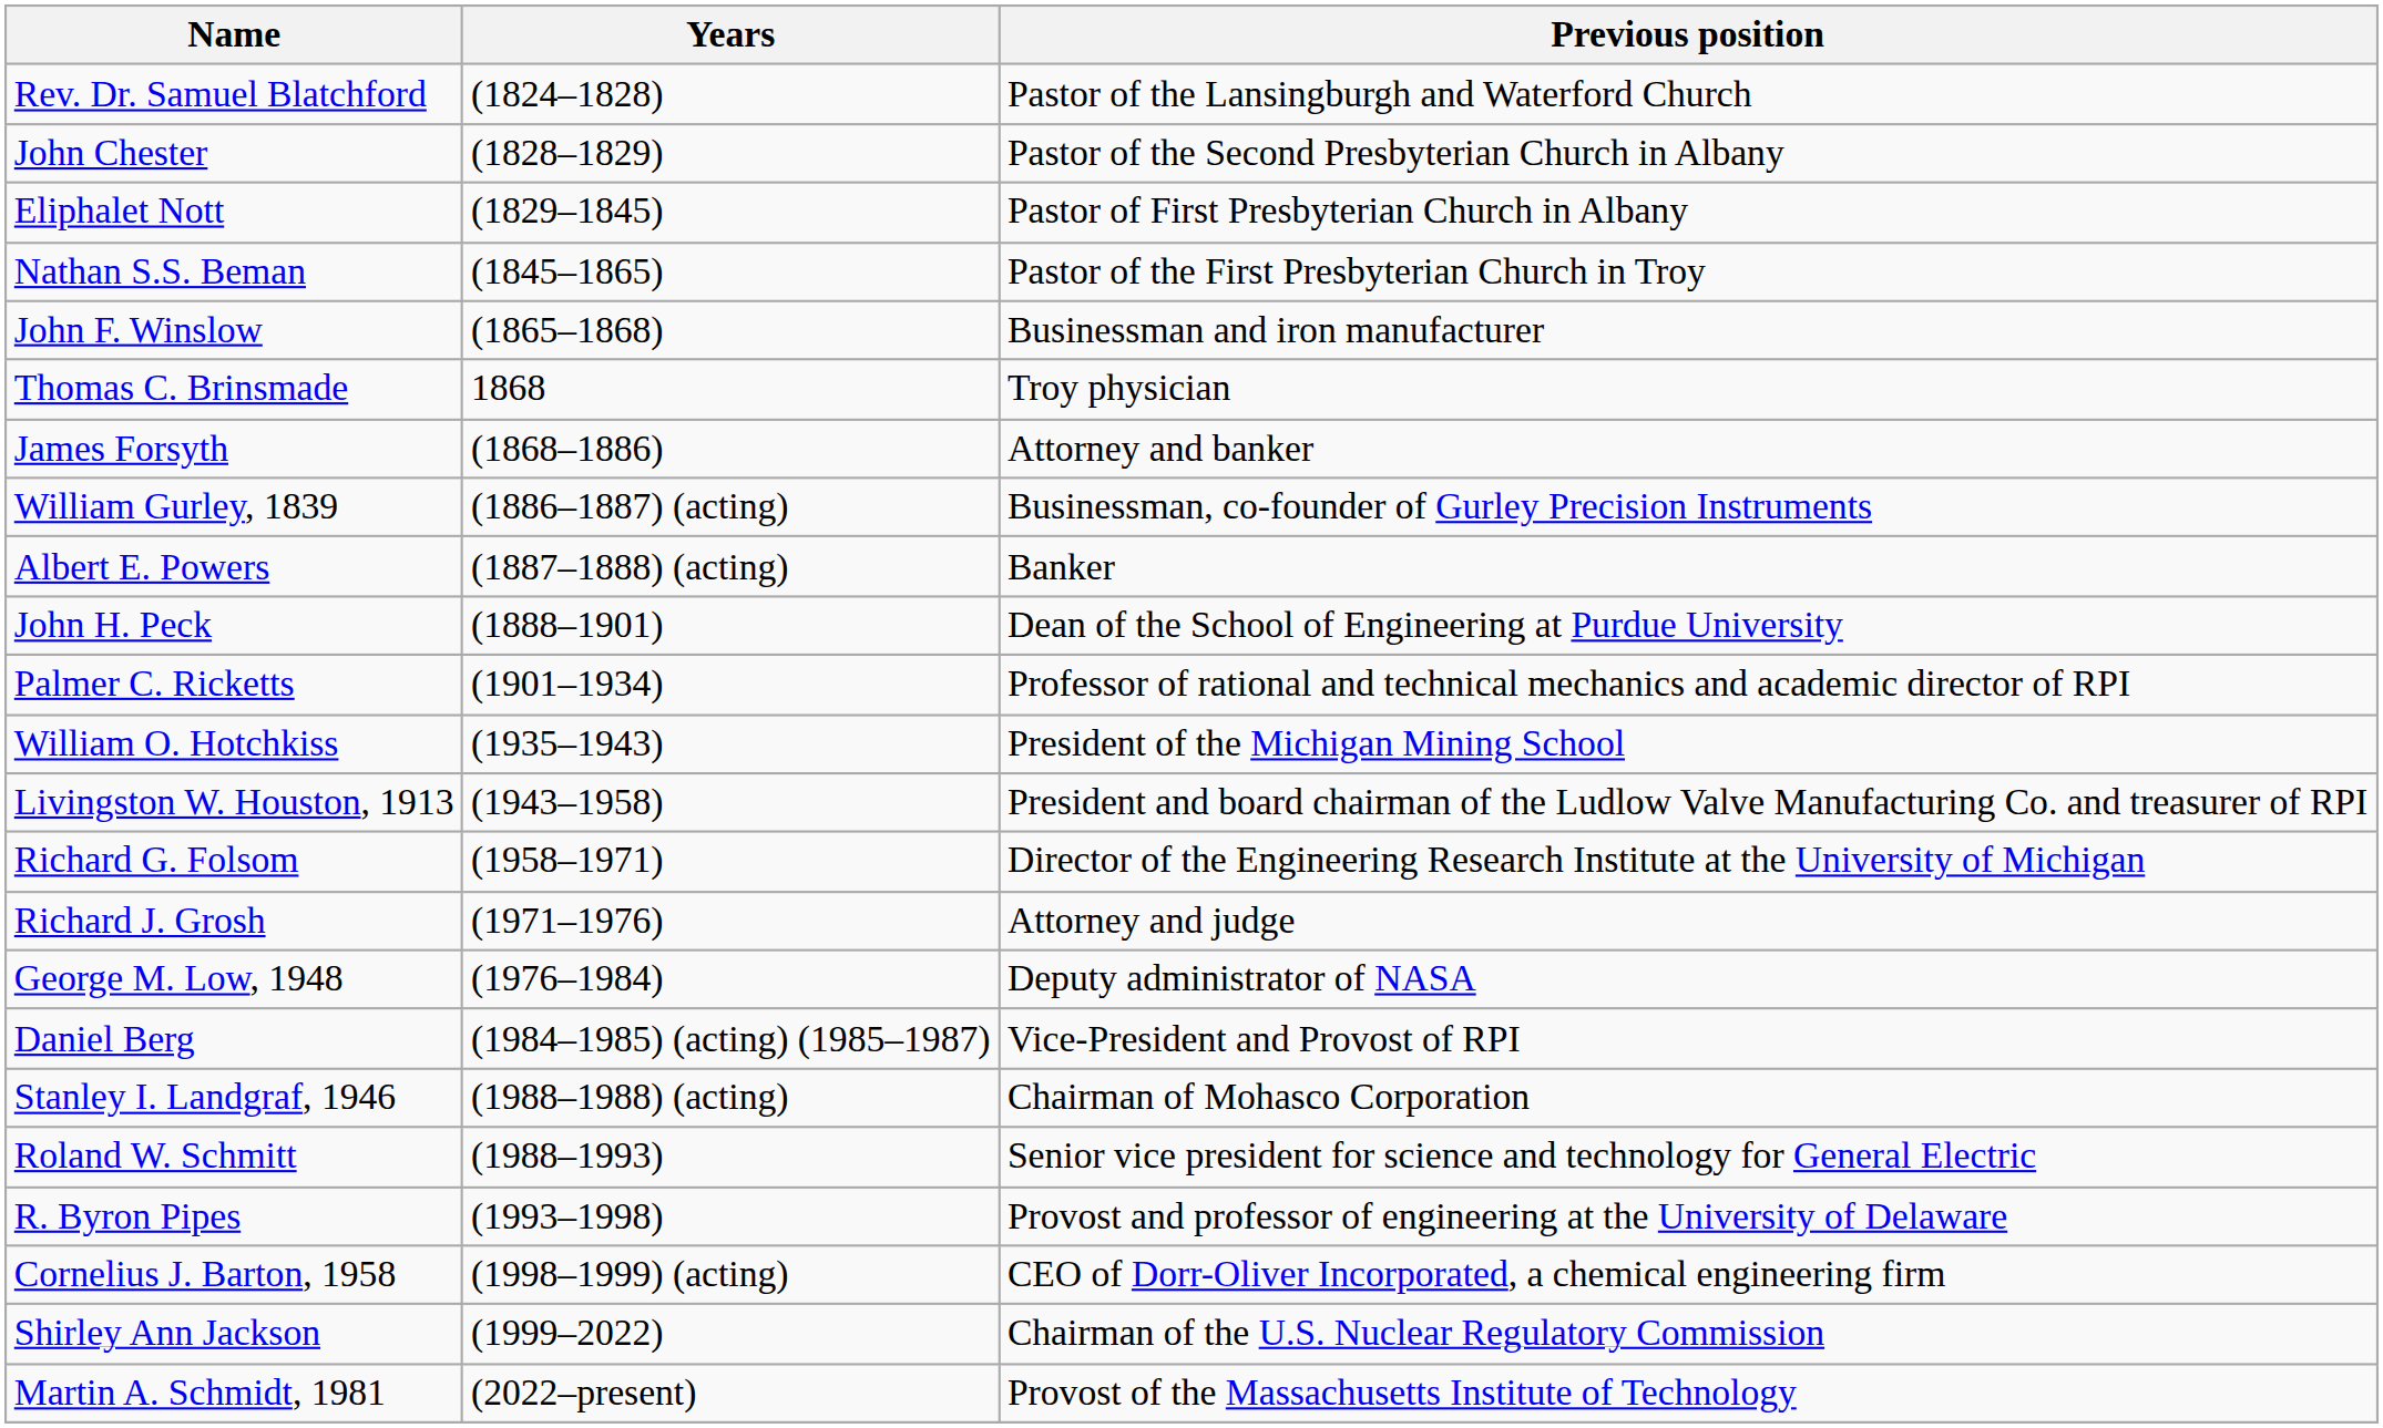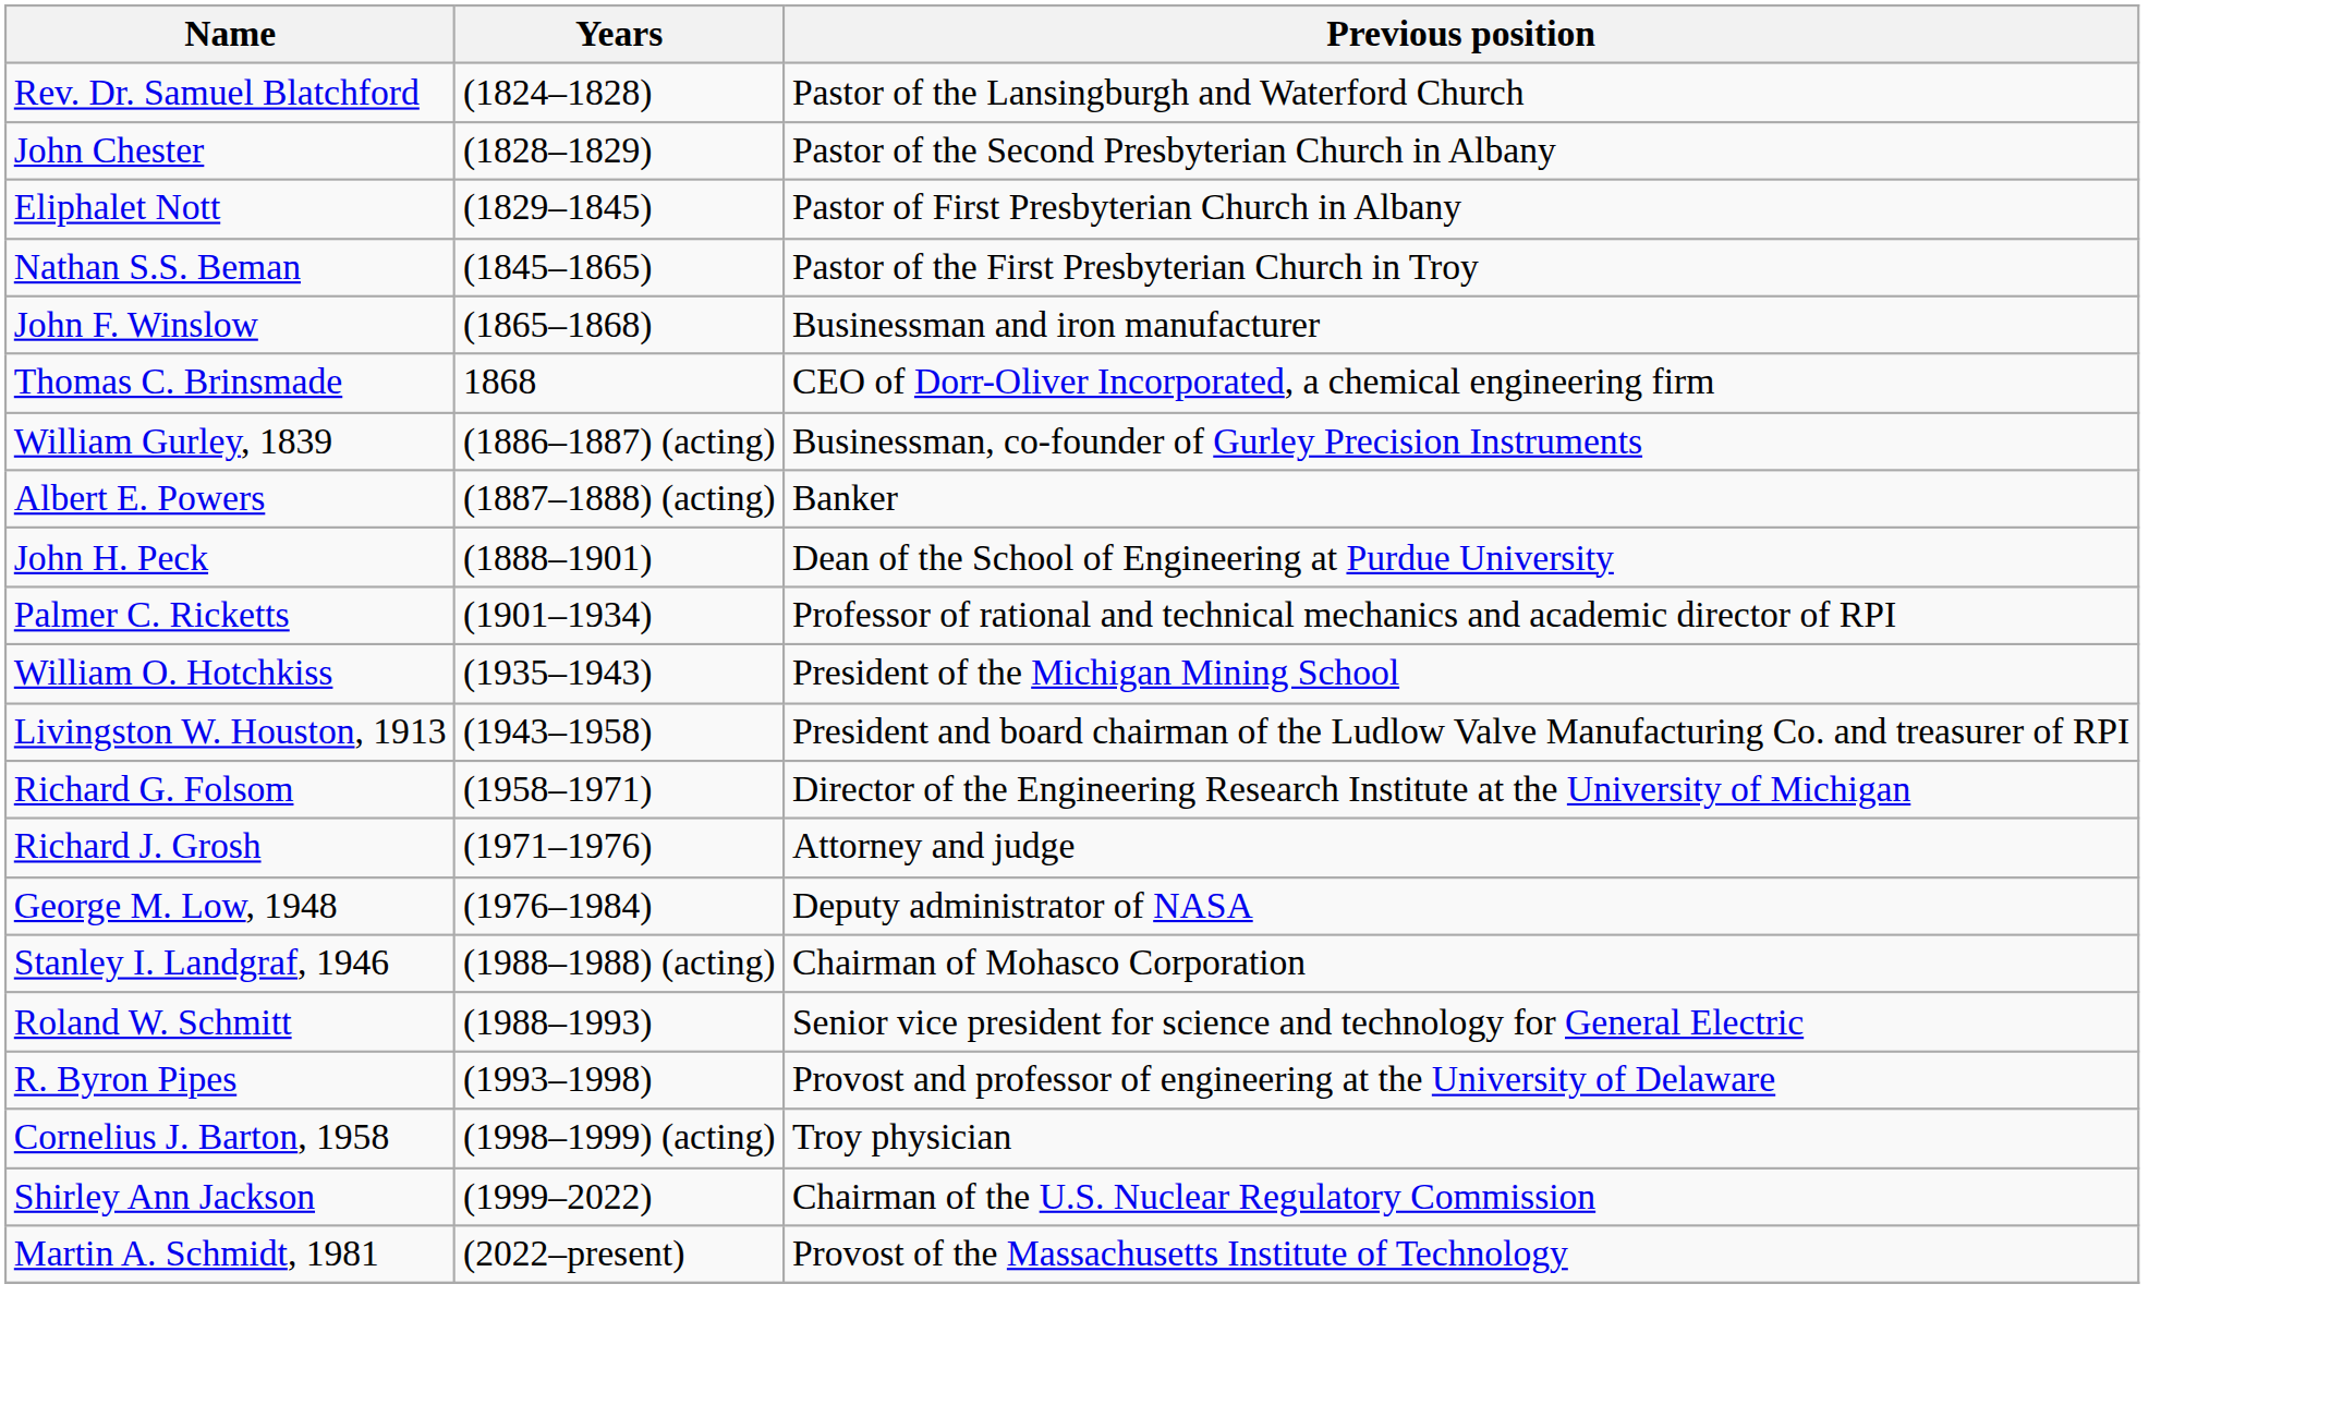Thomas C. Brinsmade | Previous position: Troy physician -> CEO of Dorr-Oliver Incorporated, a chemical engineering firm
- row: James Forsyth | (1868–1886) | Attorney and banker
- row: Daniel Berg | (1984–1985) (acting) (1985–1987) | Vice-President and Provost of RPI
Cornelius J. Barton, 1958 | Previous position: CEO of Dorr-Oliver Incorporated, a chemical engineering firm -> Troy physician
